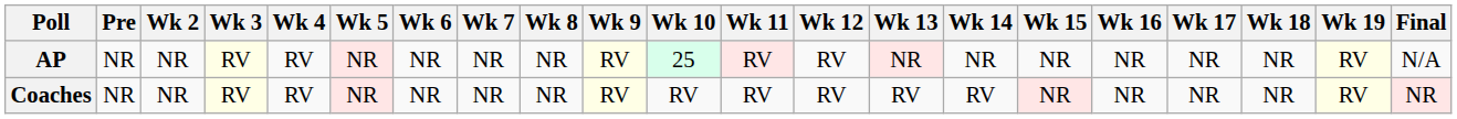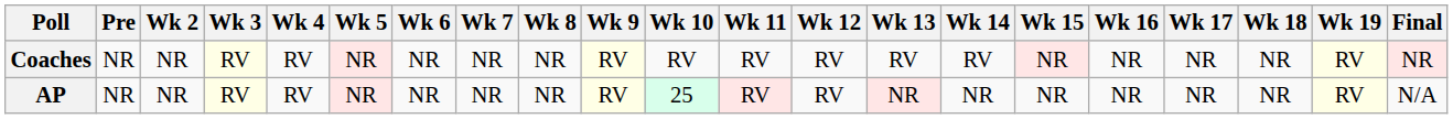rows swapped: AP <-> Coaches
